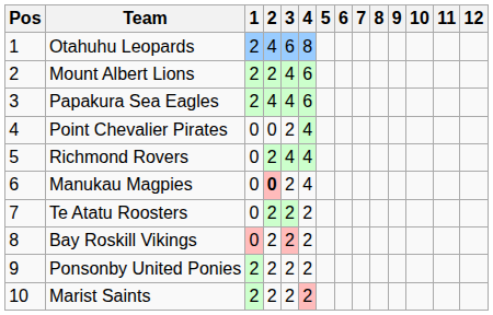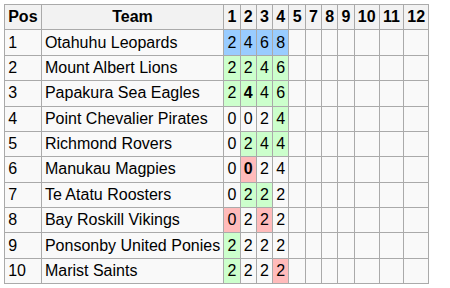- column: 6
Papakura Sea Eagles | 2: normal -> bold
